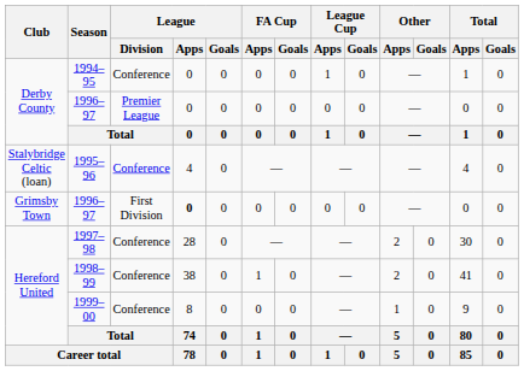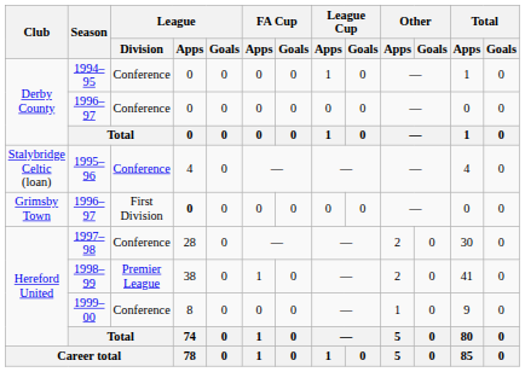Derby County / 1996–97 | League / Division: Premier League -> Conference
1998–99 | League / Division: Conference -> Premier League
